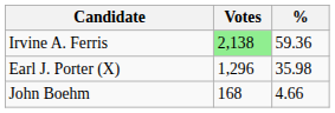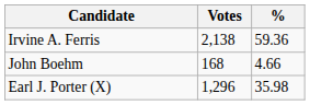Irvine A. Ferris | Votes: lightgreen background -> no background
rows swapped: Earl J. Porter (X) <-> John Boehm
